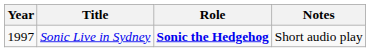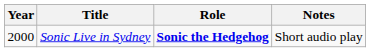Sonic Live in Sydney | Year: 1997 -> 2000
